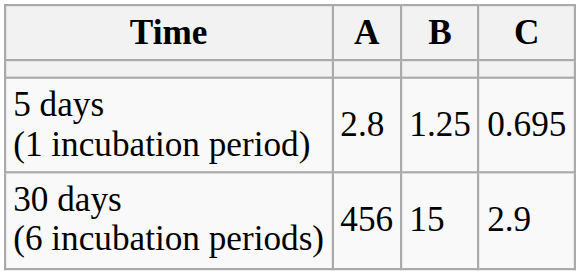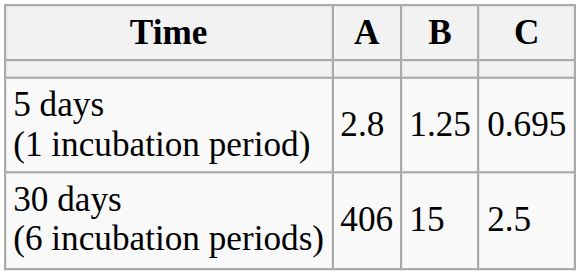30 days (6 incubation periods) | A: 456 -> 406
30 days (6 incubation periods) | C: 2.9 -> 2.5
